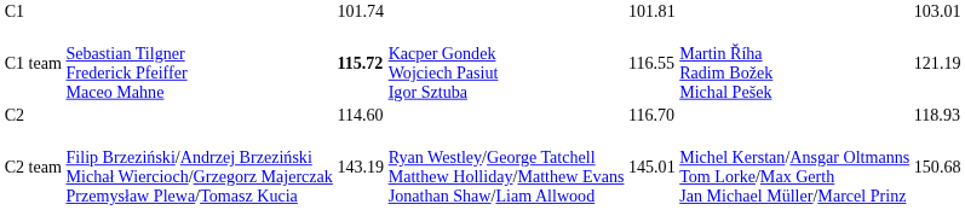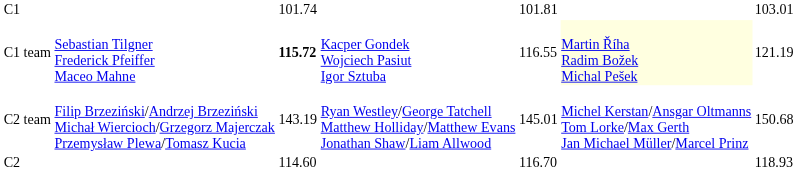C1 team | column 6: no background -> lightyellow background
rows swapped: C2 <-> C2 team
